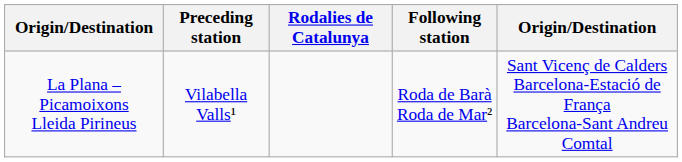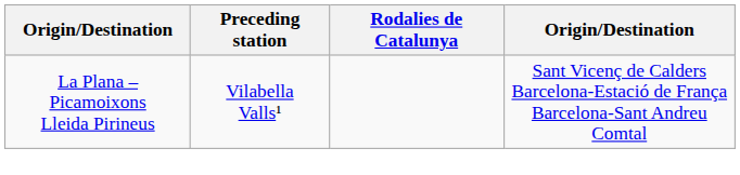- column: Following station | Roda de Barà Roda de Mar²
